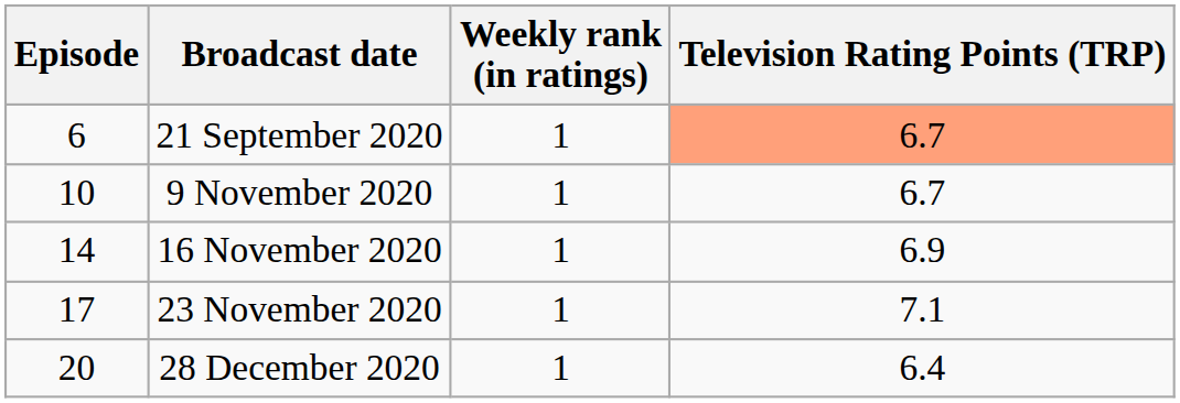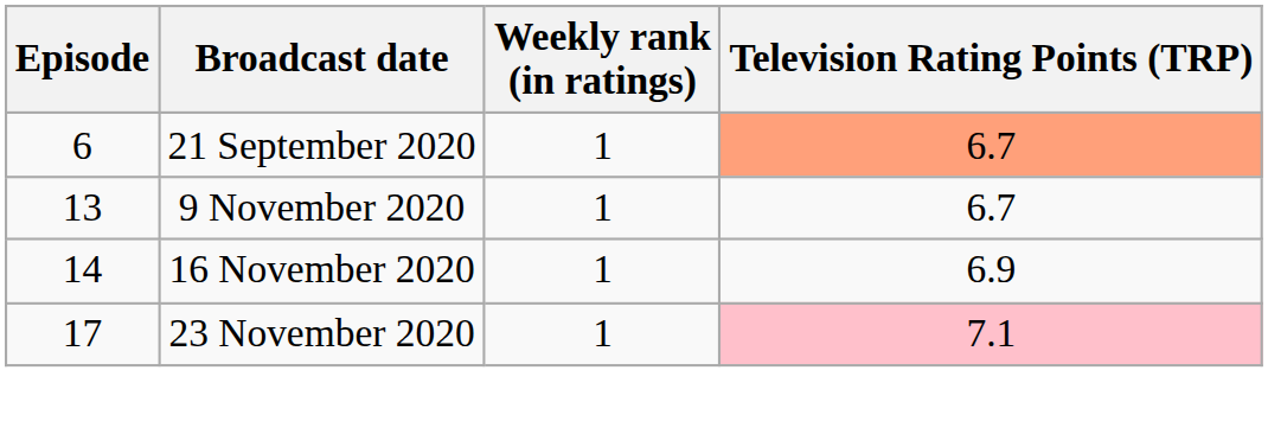9 November 2020 | Episode: 10 -> 13
23 November 2020 | Television Rating Points (TRP): no background -> pink background
- row: 20 | 28 December 2020 | 1 | 6.4
